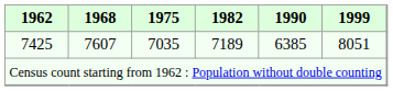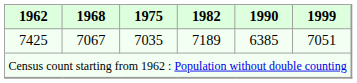7425 | 1968: 7607 -> 7067
7425 | 1999: 8051 -> 7051
